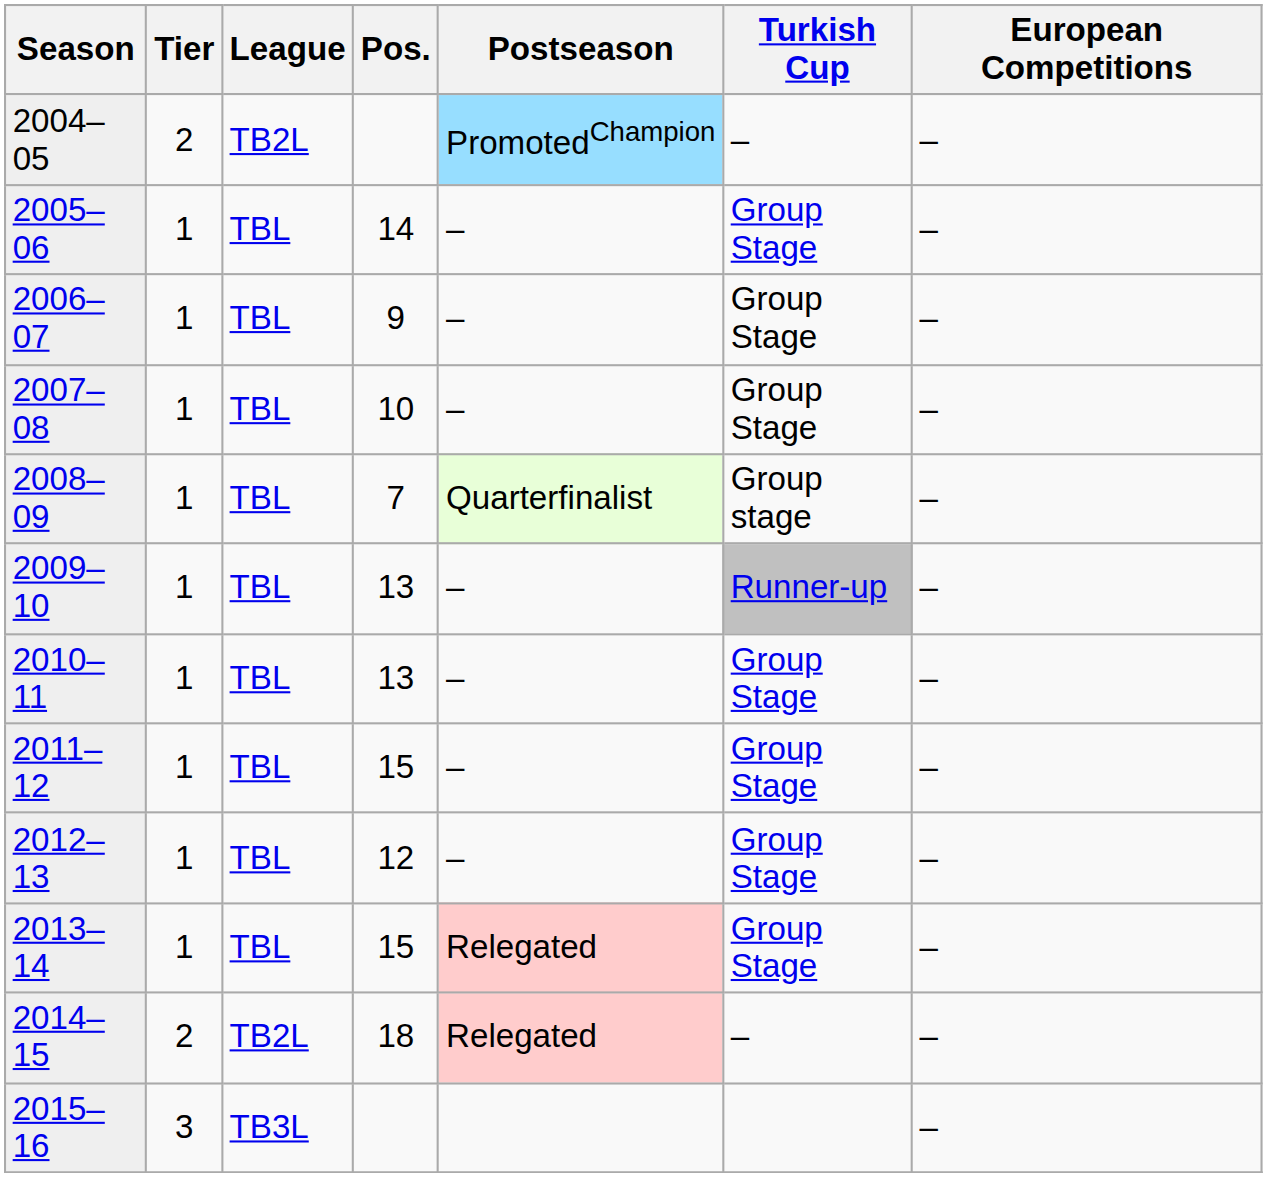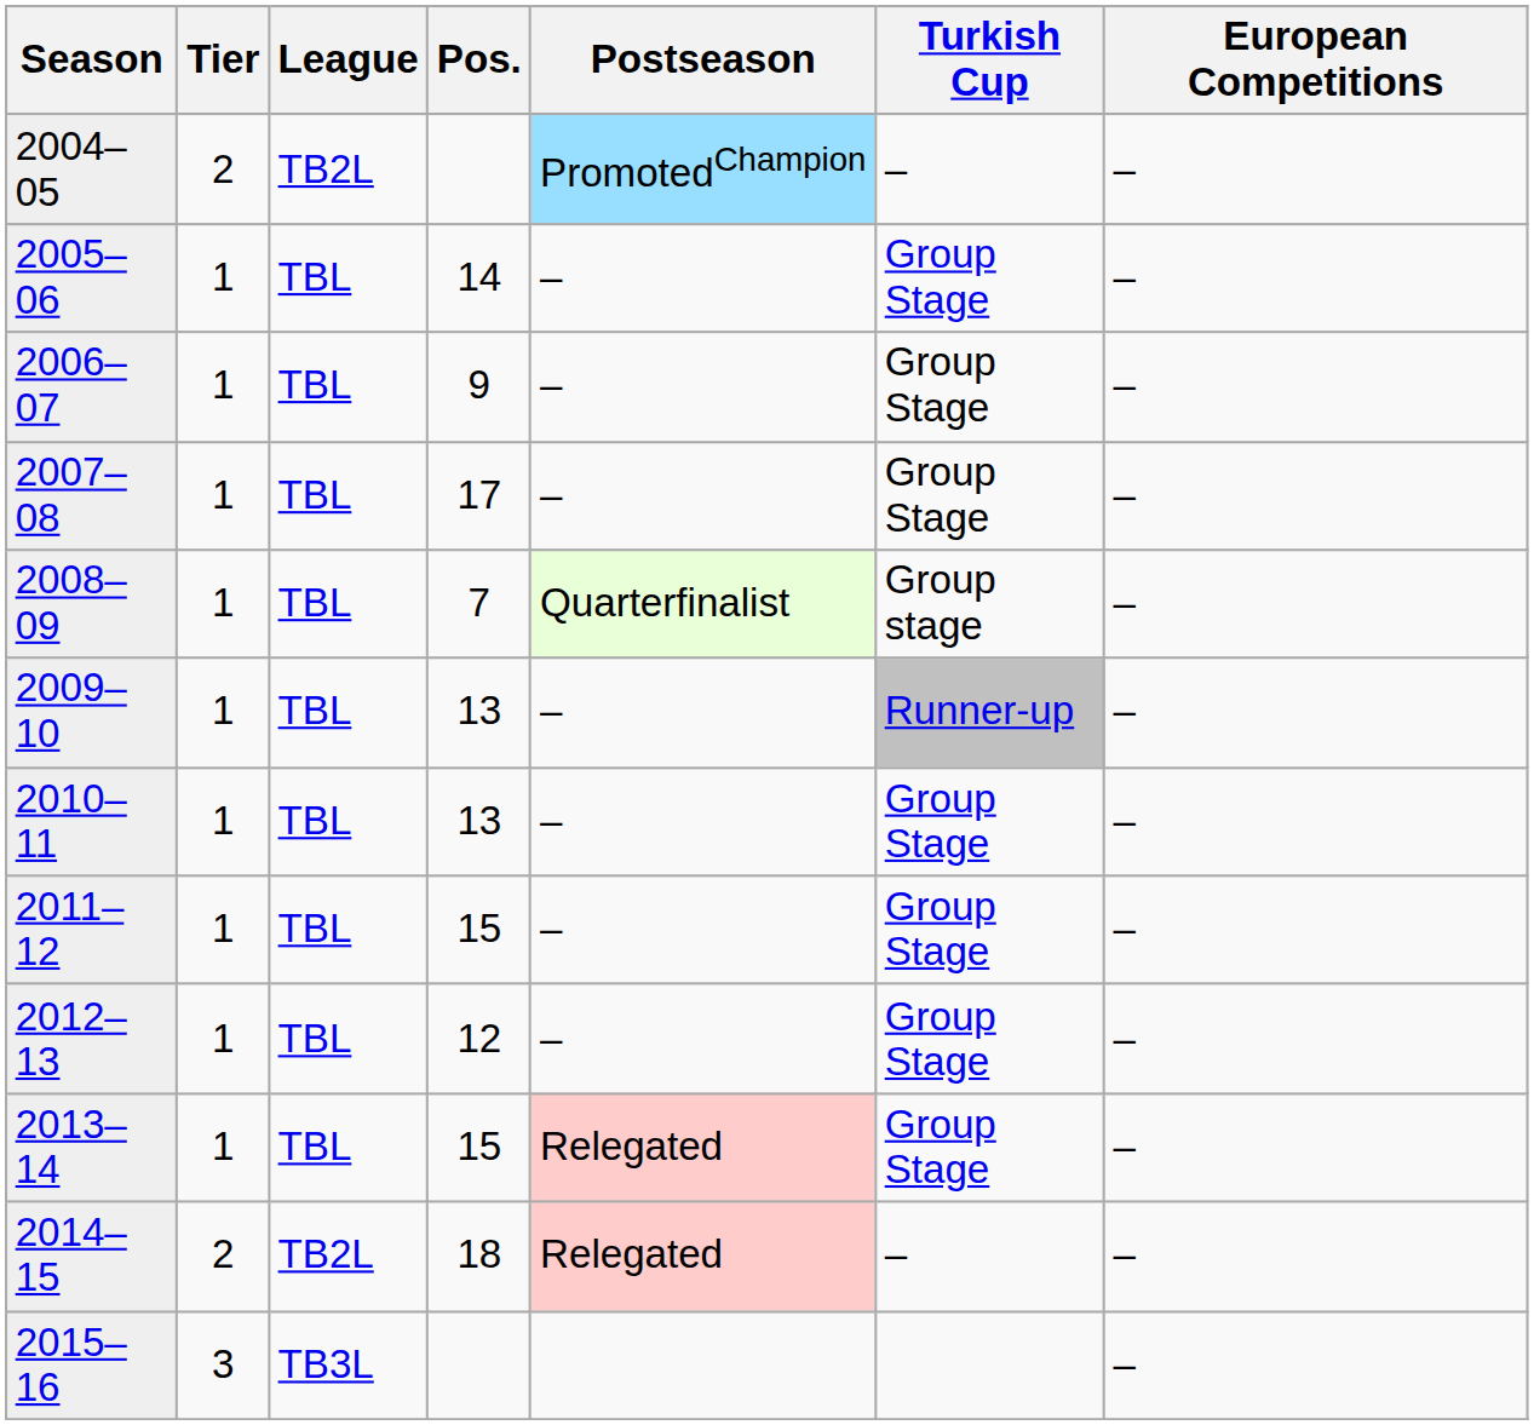2007–08 | Pos.: 10 -> 17
